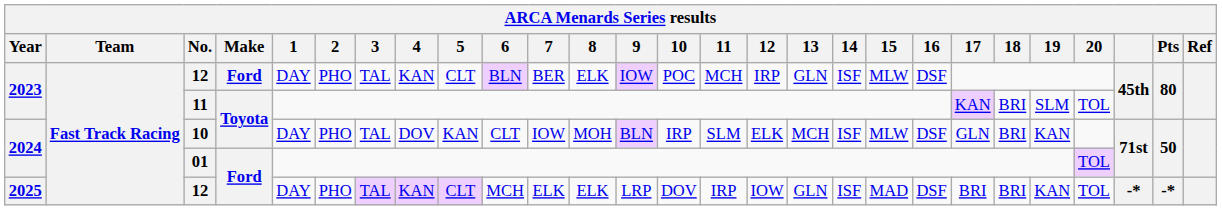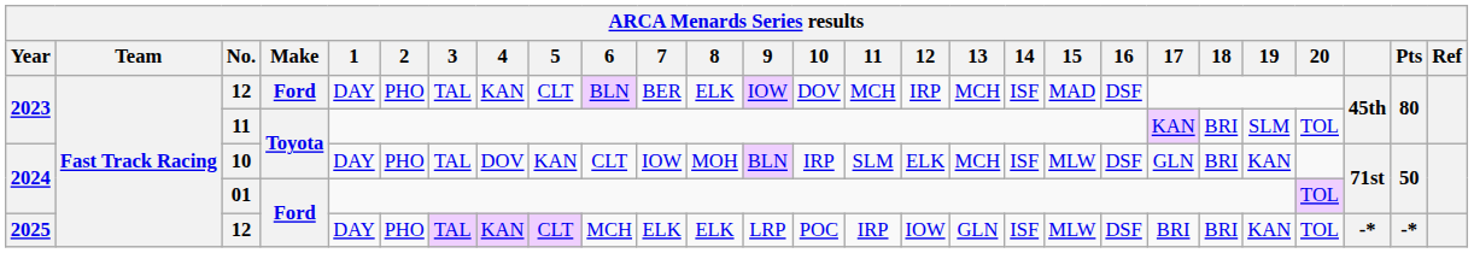2023 / 12 | 10: POC -> DOV
2023 / 12 | 13: GLN -> MCH
2023 / 12 | 15: MLW -> MAD
2025 / 12 | 10: DOV -> POC
2025 / 12 | 15: MAD -> MLW
